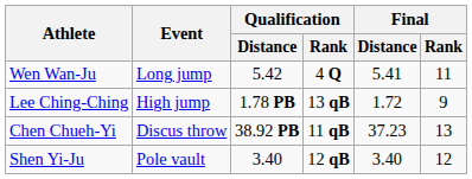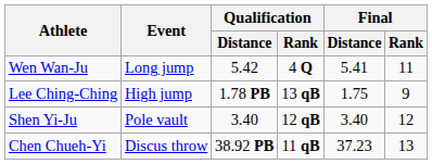Lee Ching-Ching | Final / Distance: 1.72 -> 1.75
rows swapped: Shen Yi-Ju <-> Chen Chueh-Yi
